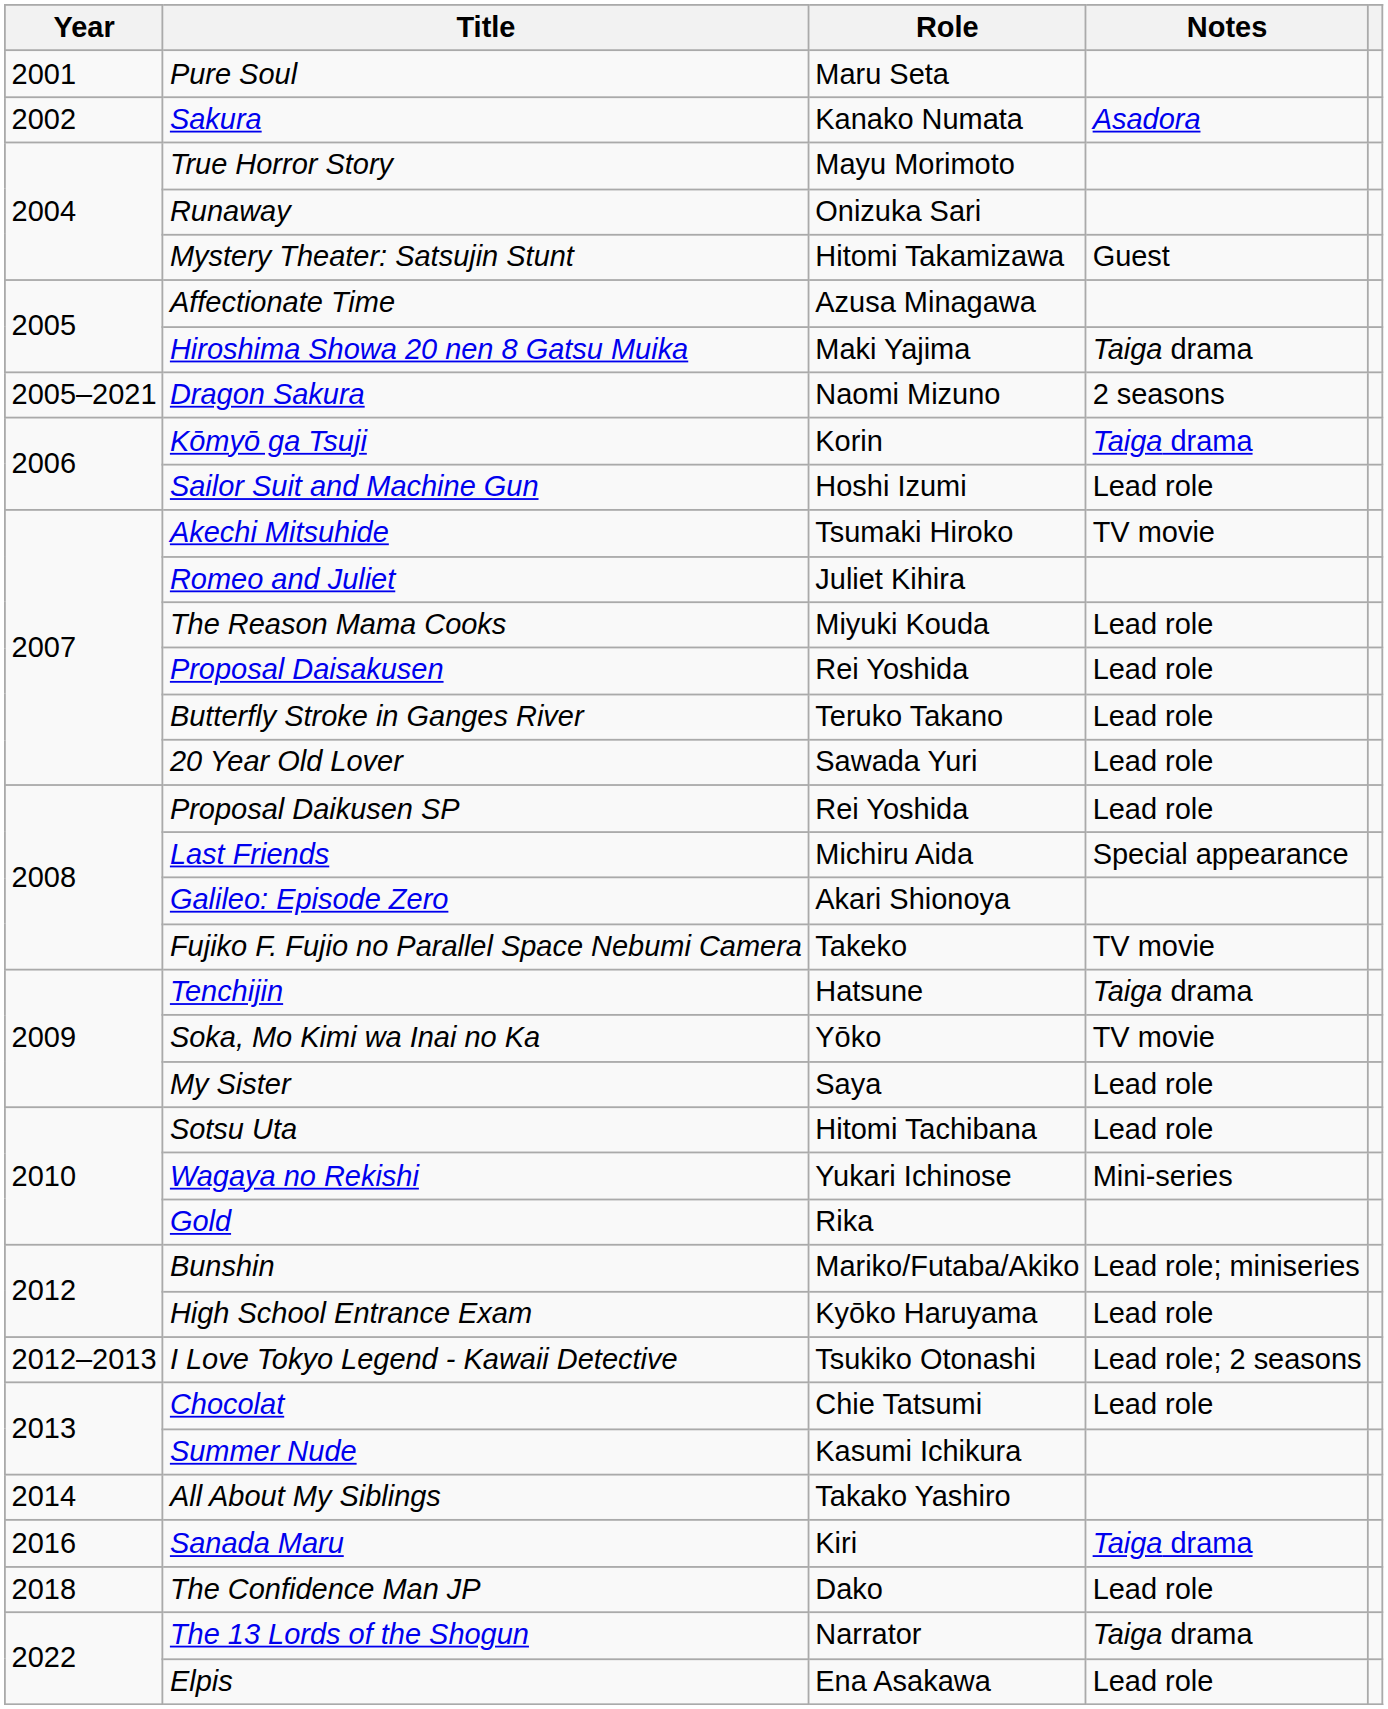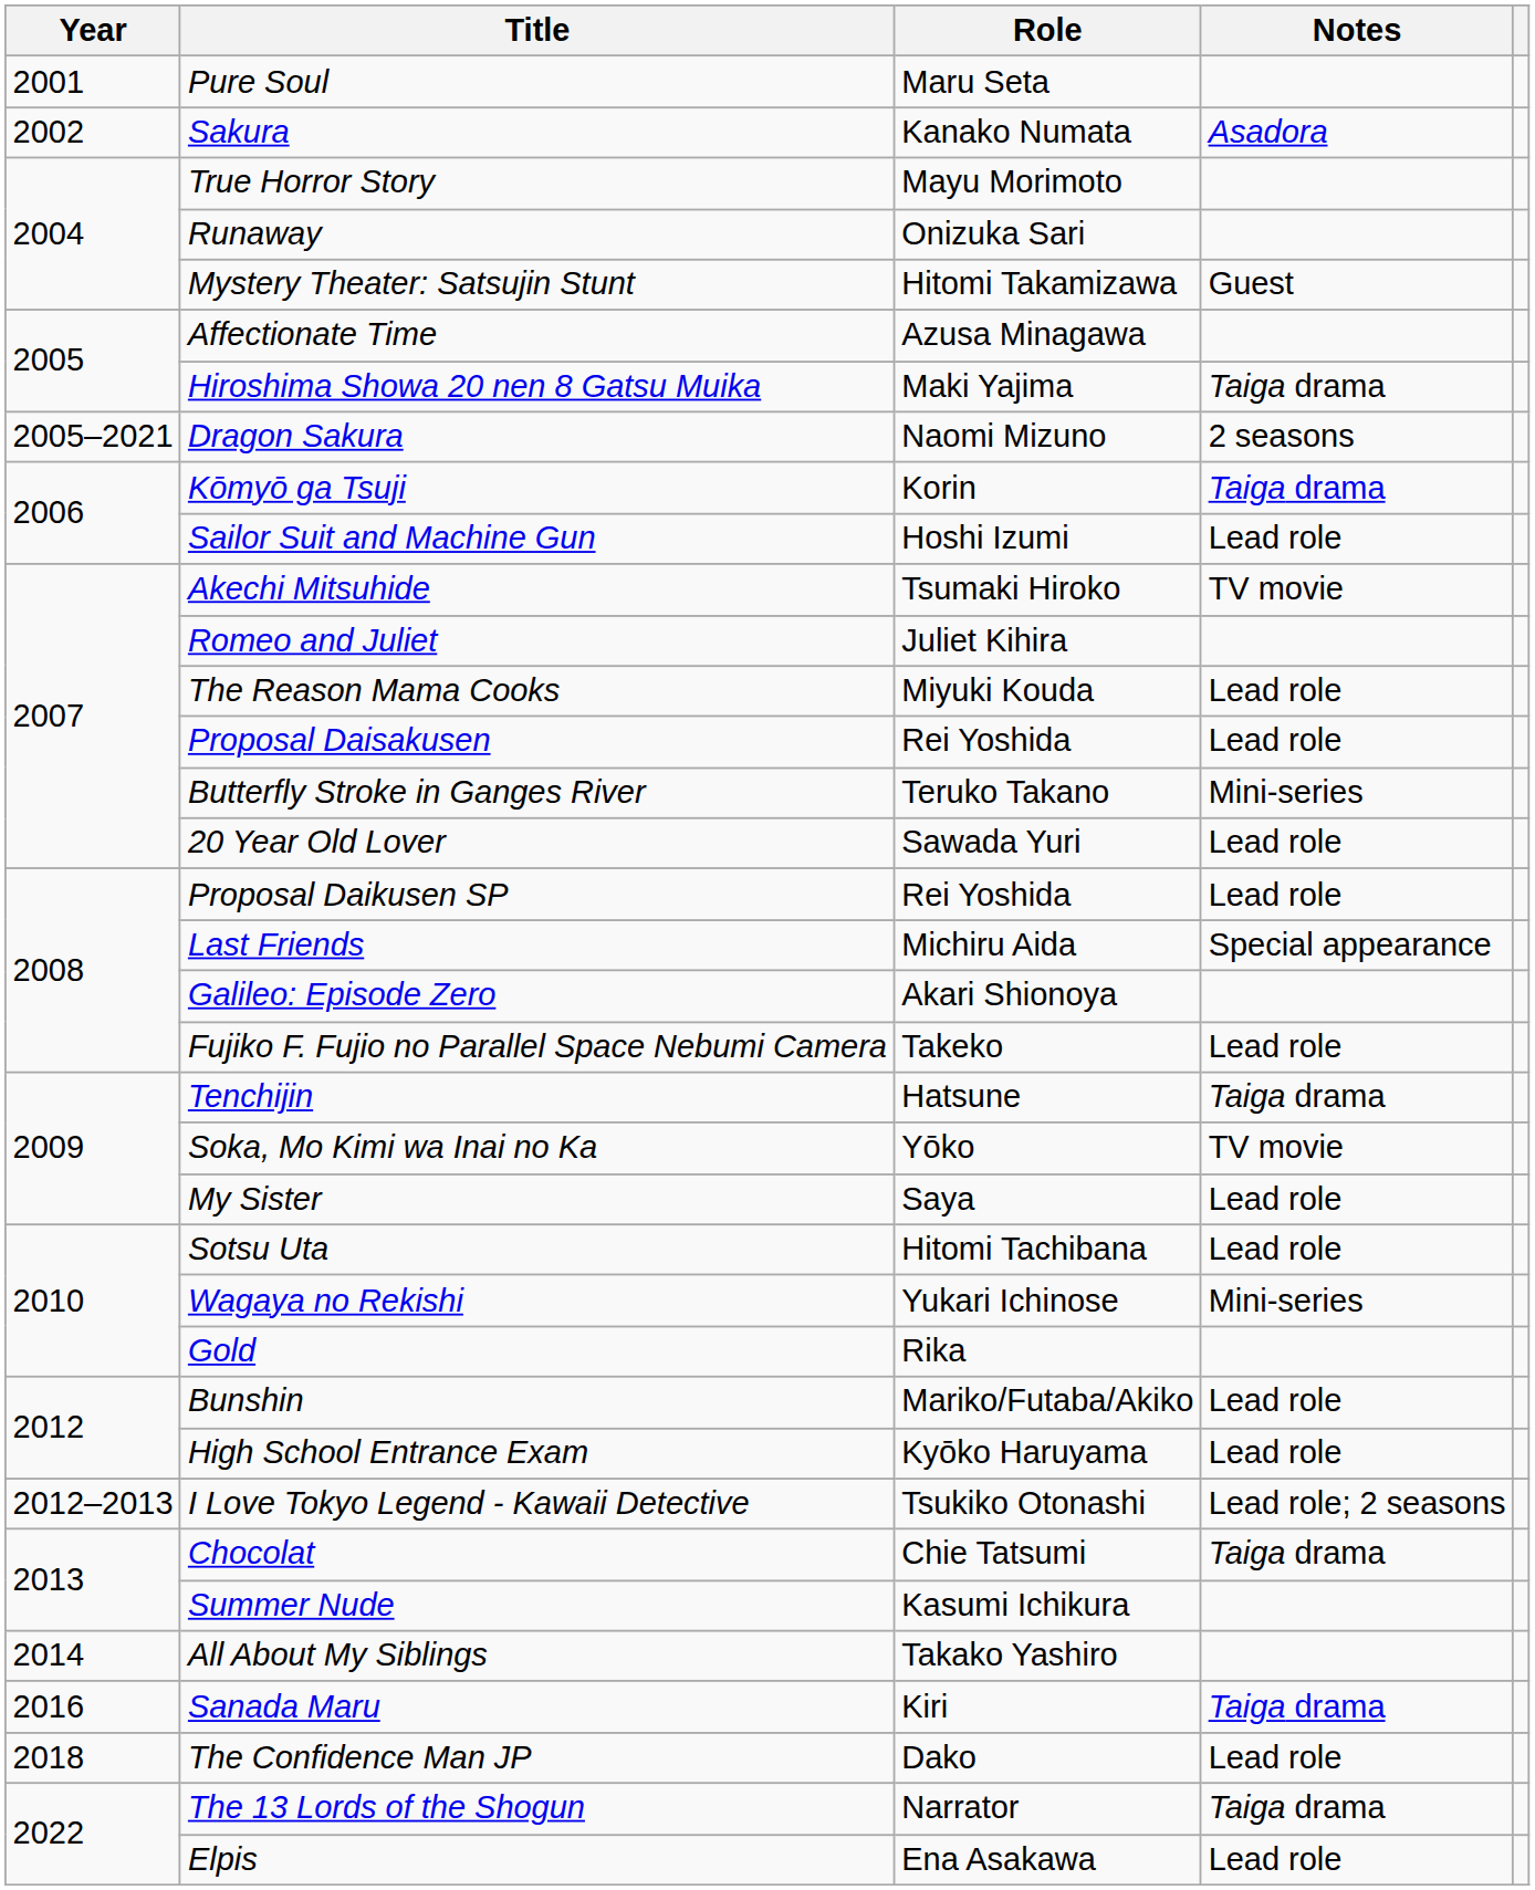Butterfly Stroke in Ganges River | Notes: Lead role -> Mini-series
Fujiko F. Fujio no Parallel Space Nebumi Camera | Notes: TV movie -> Lead role
Bunshin | Notes: Lead role; miniseries -> Lead role
Chocolat | Notes: Lead role -> Taiga drama
